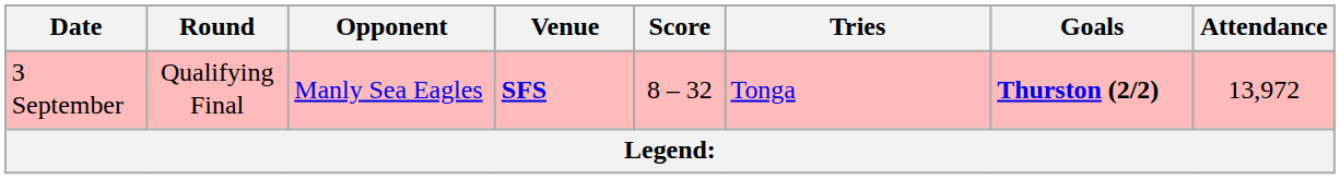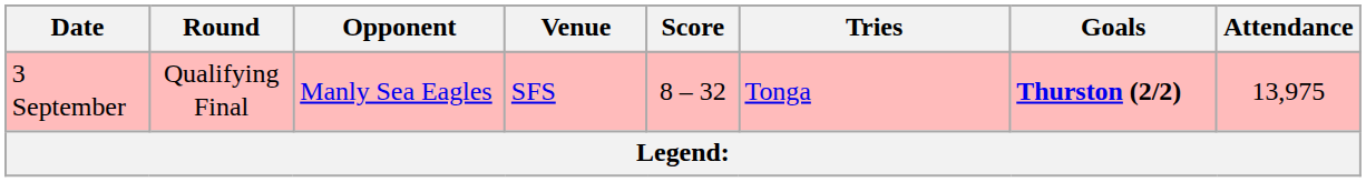3 September | Venue: bold -> normal
3 September | Attendance: 13,972 -> 13,975
